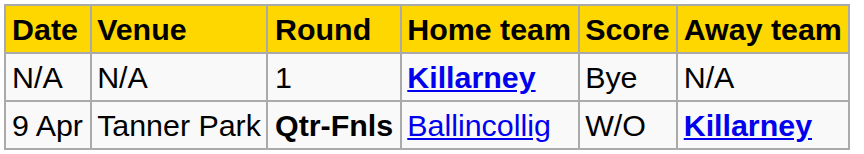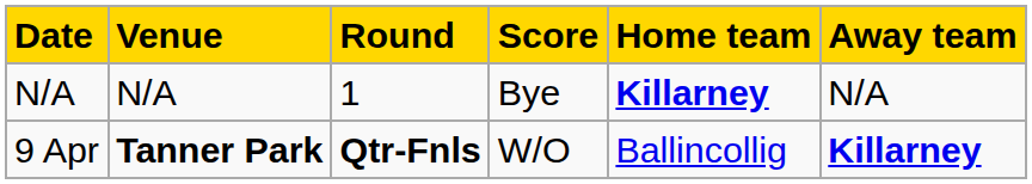columns swapped: Home team <-> Score
9 Apr | Venue: normal -> bold
